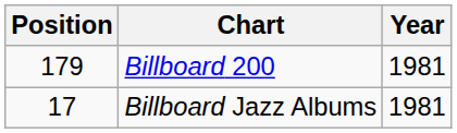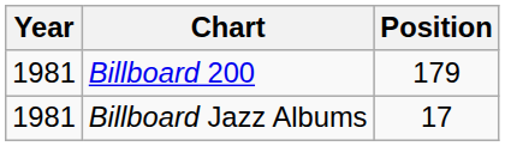columns swapped: Year <-> Position
